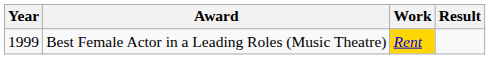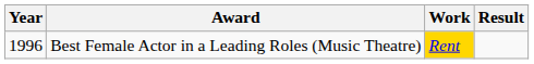Best Female Actor in a Leading Roles (Music Theatre) | Year: 1999 -> 1996
